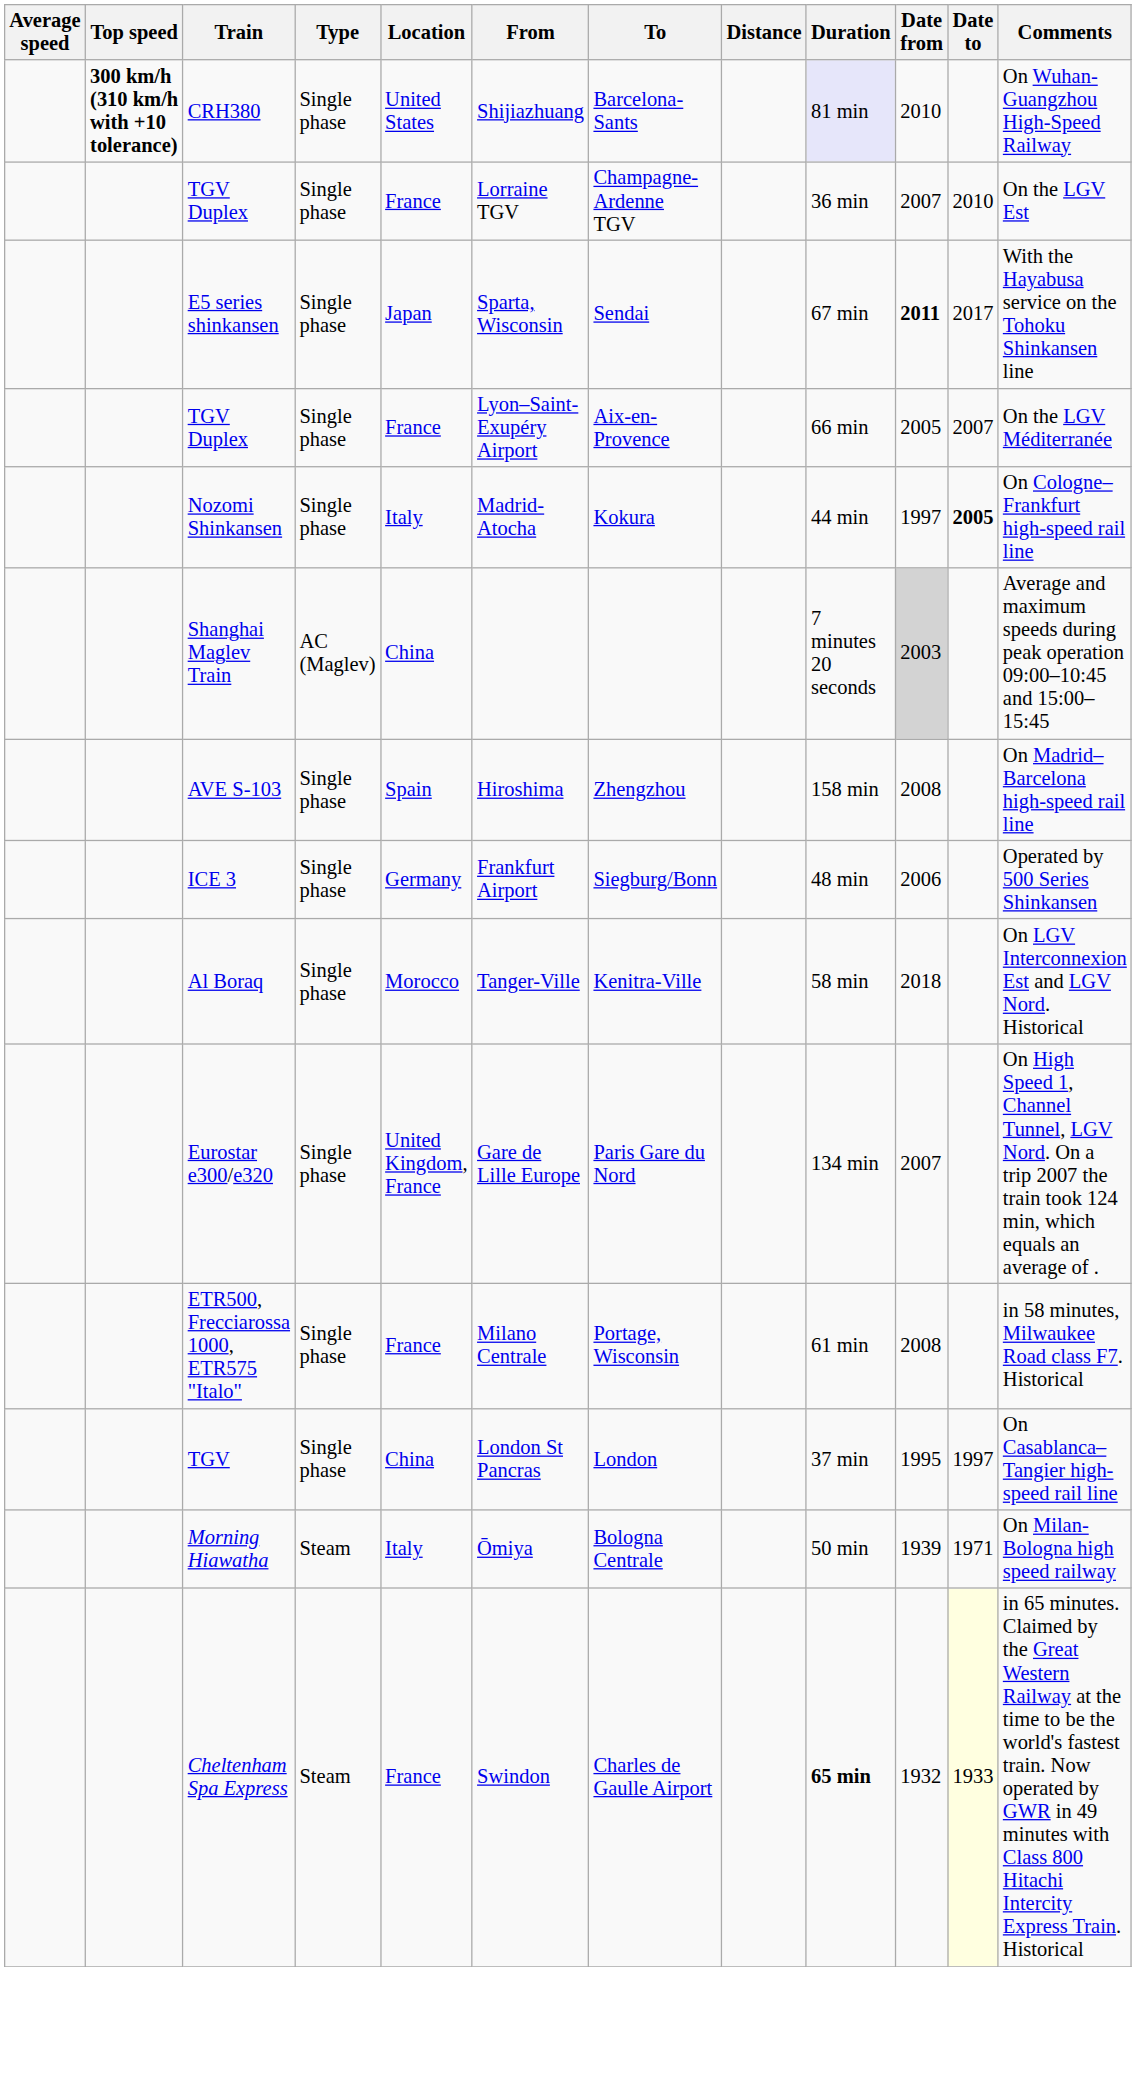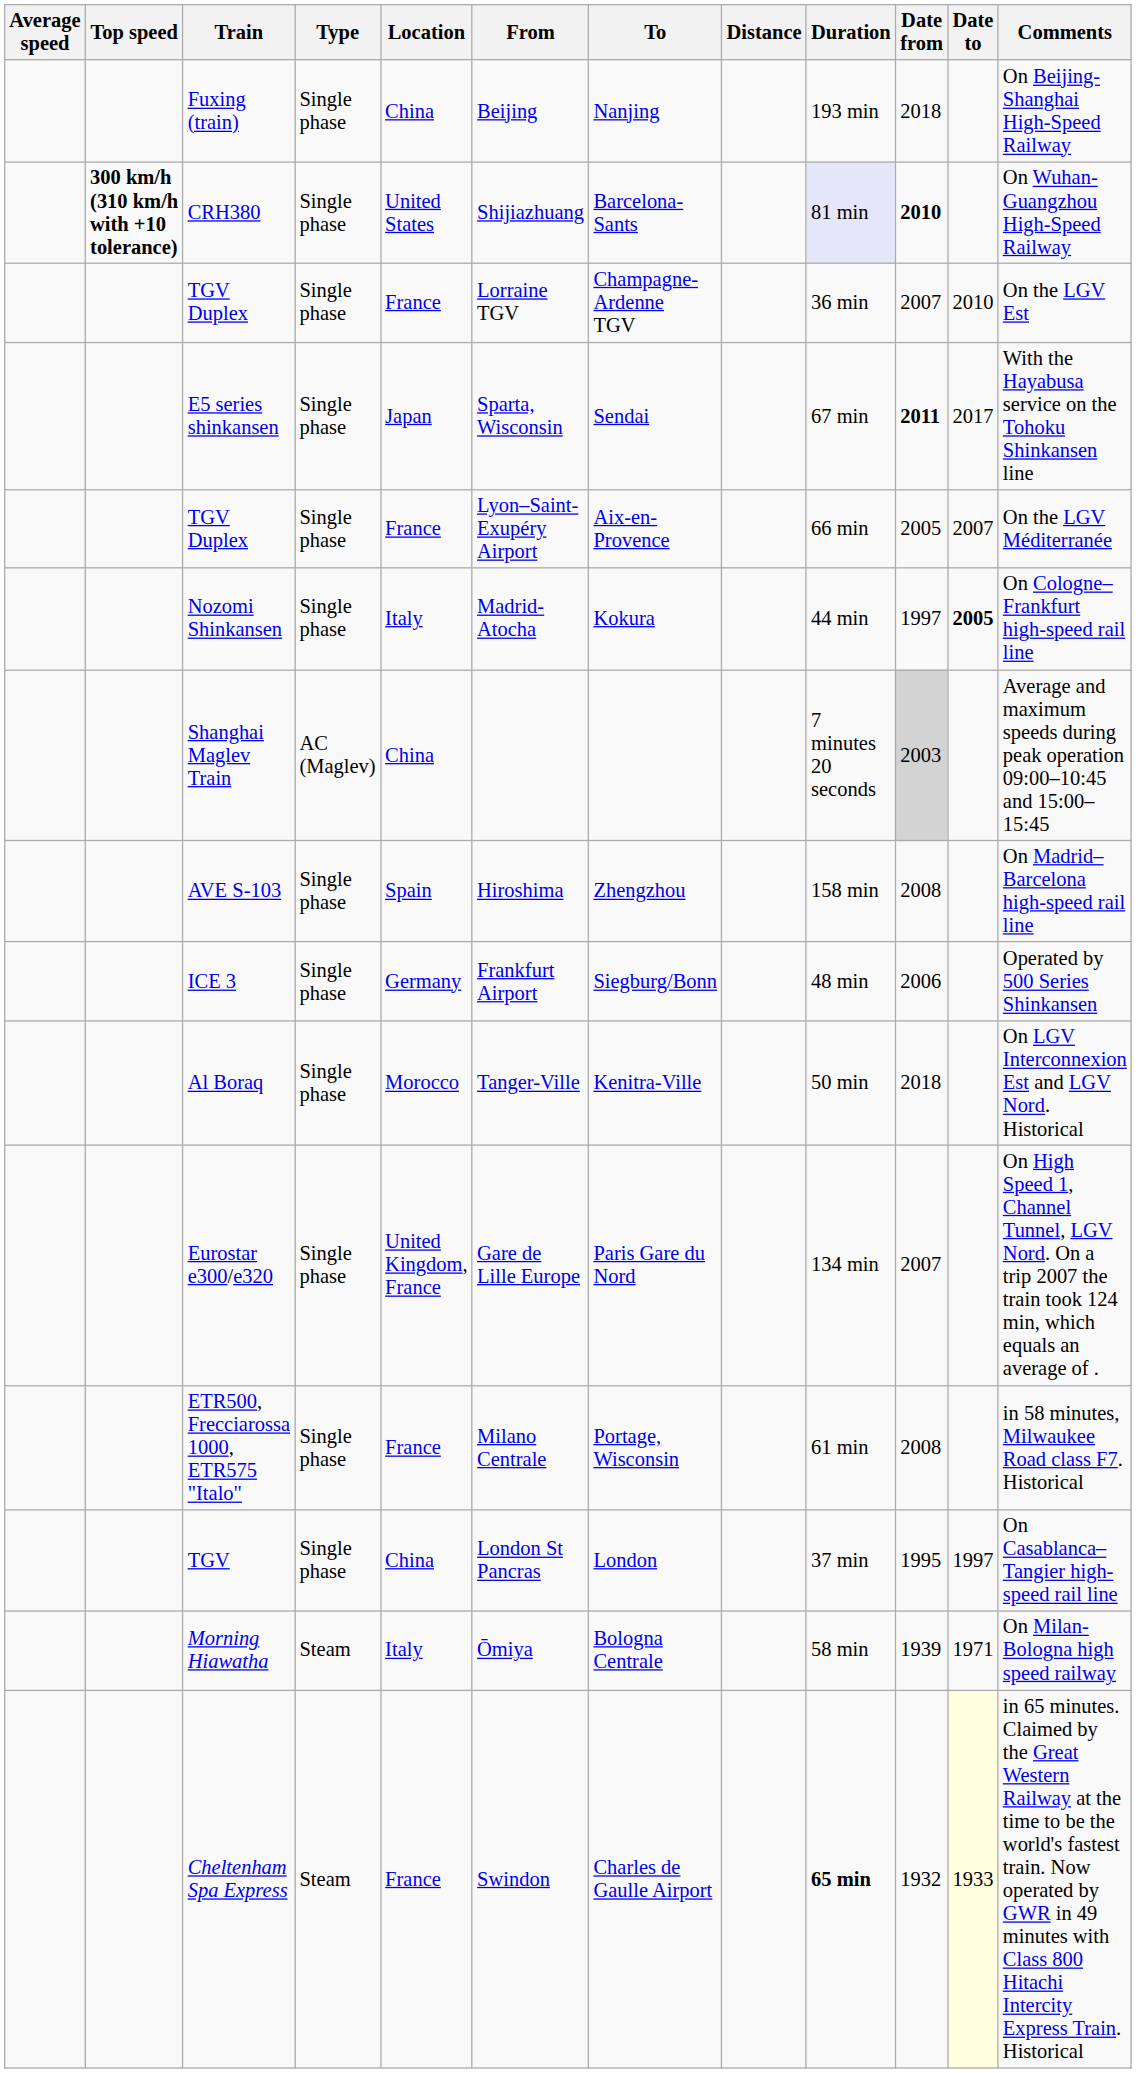+ row: Fuxing (train) | Single phase | China | Beijing | Nanjing | 193 min | 2018 | On Beijing-Shanghai High-Speed Railway
CRH380 | Date from: normal -> bold
Al Boraq | Duration: 58 min -> 50 min
Morning Hiawatha | Duration: 50 min -> 58 min
